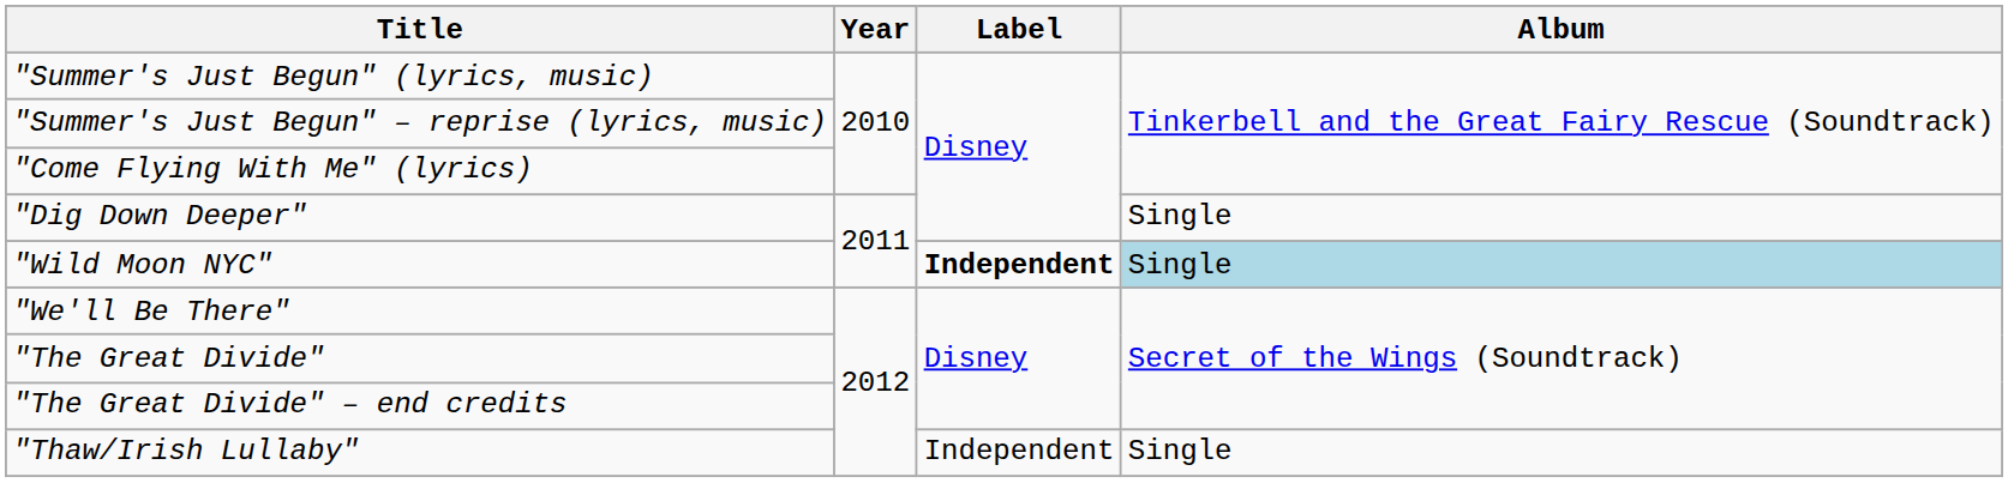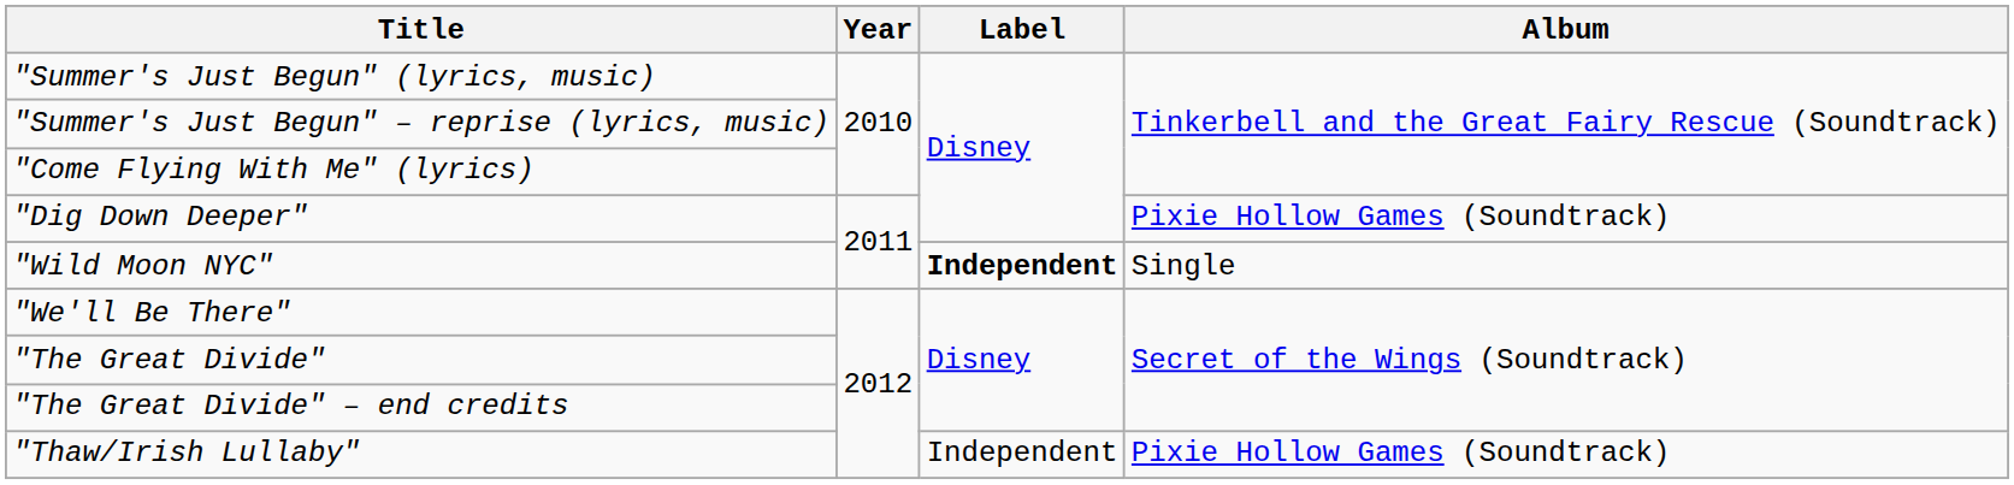"Dig Down Deeper" | Album: Single -> Pixie Hollow Games (Soundtrack)
"Wild Moon NYC" | Album: lightblue background -> no background
"Thaw/Irish Lullaby" | Album: Single -> Pixie Hollow Games (Soundtrack)
